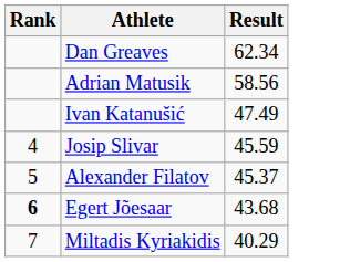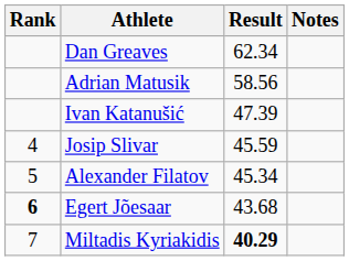+ column: Notes
Ivan Katanušić | Result: 47.49 -> 47.39
Alexander Filatov | Result: 45.37 -> 45.34
Miltadis Kyriakidis | Result: normal -> bold
